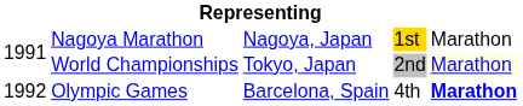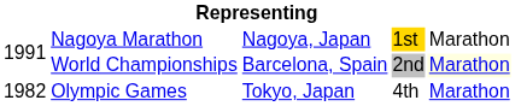World Championships | column 3: Tokyo, Japan -> Barcelona, Spain
Olympic Games | column 1: 1992 -> 1982
Olympic Games | column 3: Barcelona, Spain -> Tokyo, Japan
Olympic Games | column 5: bold -> normal
